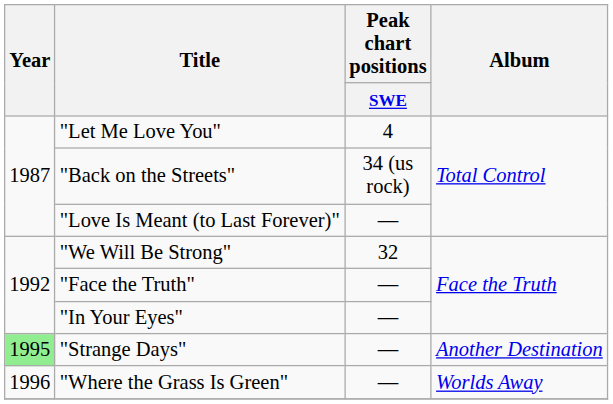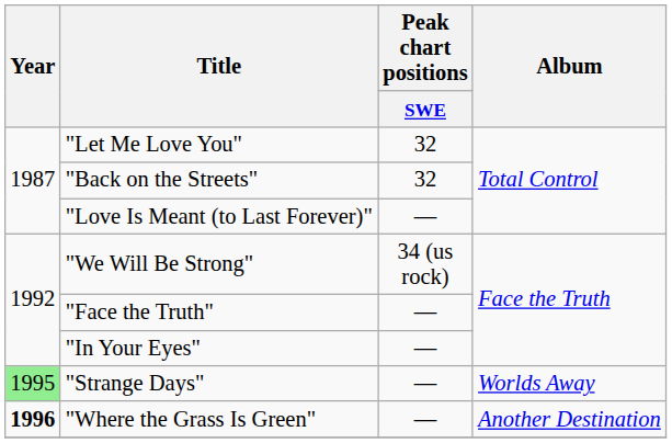"Let Me Love You" | Peak chart positions / SWE: 4 -> 32
"Back on the Streets" | Peak chart positions / SWE: 34 (us rock) -> 32
"We Will Be Strong" | Peak chart positions / SWE: 32 -> 34 (us rock)
"Strange Days" | Album: Another Destination -> Worlds Away
"Where the Grass Is Green" | Year: normal -> bold
"Where the Grass Is Green" | Album: Worlds Away -> Another Destination
